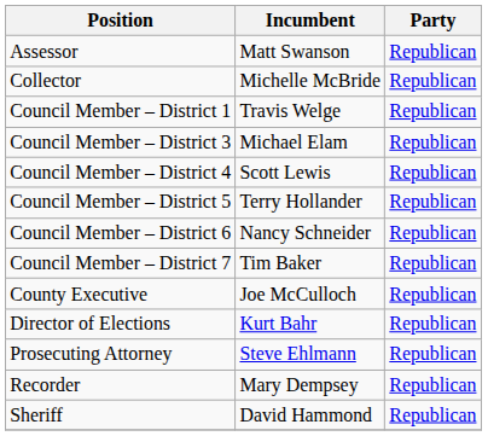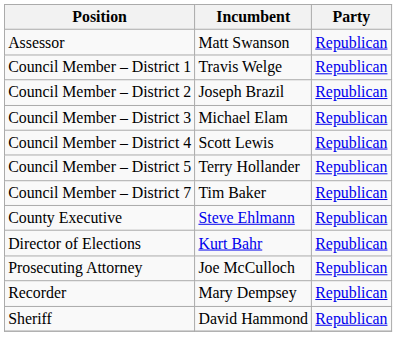- row: Collector | Michelle McBride | Republican
+ row: Council Member – District 2 | Joseph Brazil | Republican
- row: Council Member – District 6 | Nancy Schneider | Republican
County Executive | Incumbent: Joe McCulloch -> Steve Ehlmann
Prosecuting Attorney | Incumbent: Steve Ehlmann -> Joe McCulloch
